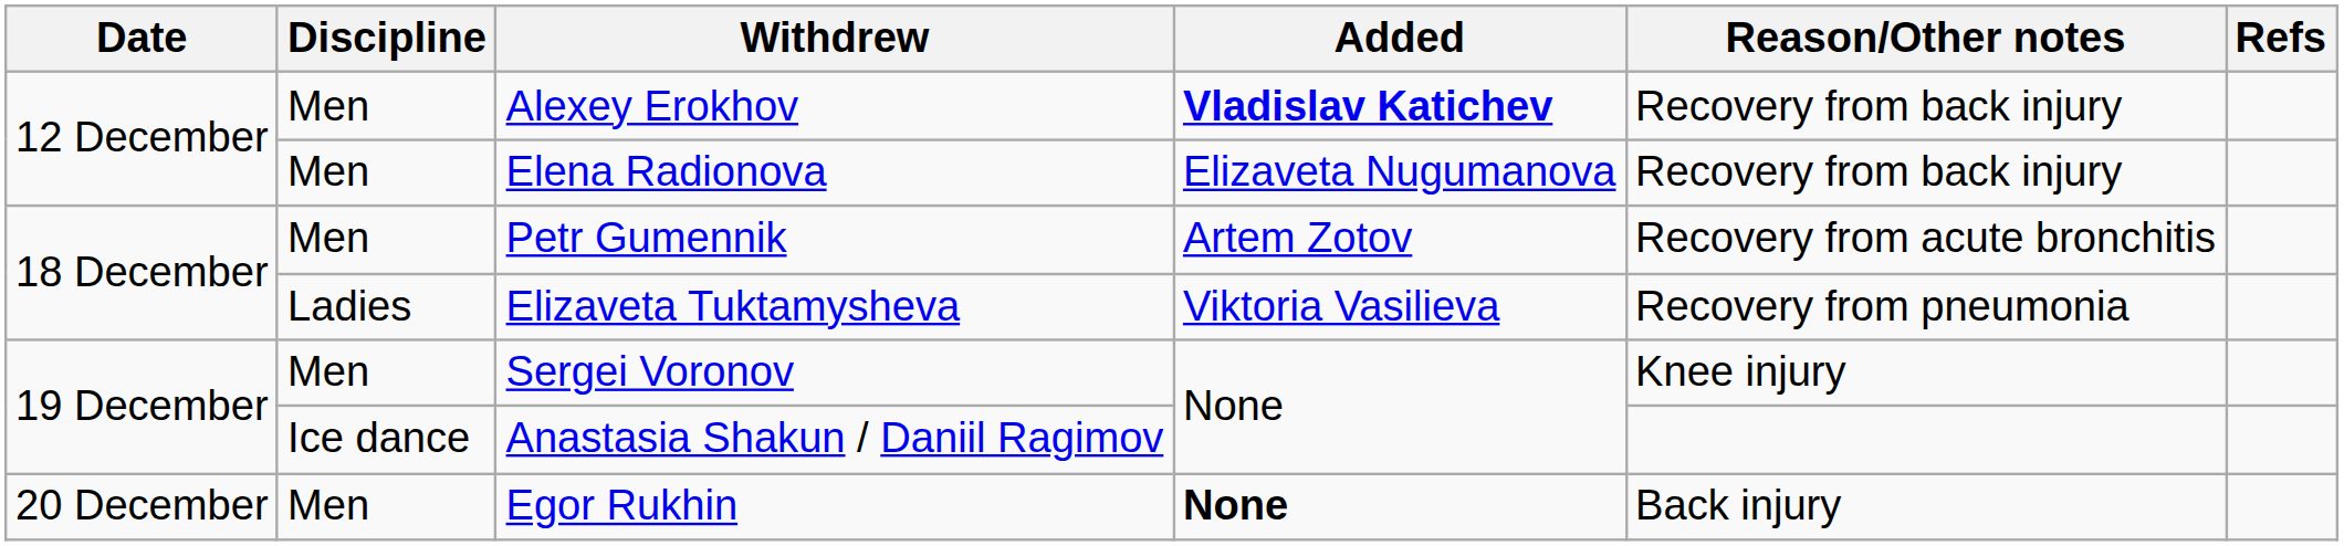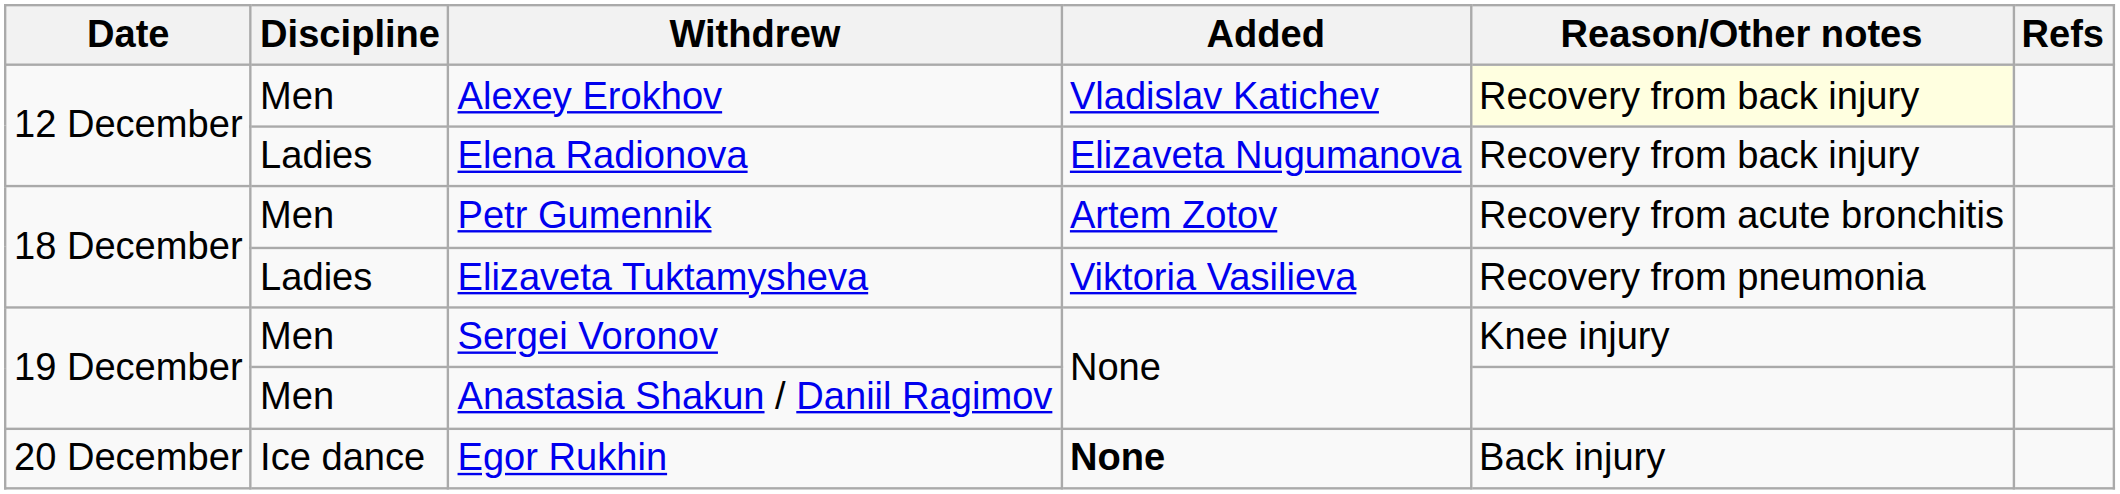Alexey Erokhov | Added: bold -> normal
Alexey Erokhov | Reason/Other notes: no background -> lightyellow background
Elena Radionova | Discipline: Men -> Ladies
Anastasia Shakun / Daniil Ragimov | Discipline: Ice dance -> Men
Egor Rukhin | Discipline: Men -> Ice dance
